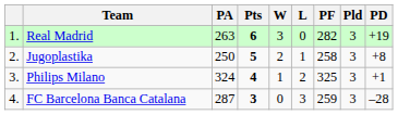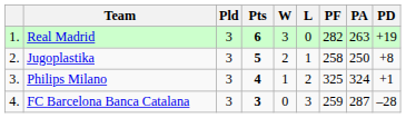columns swapped: Pld <-> PA
